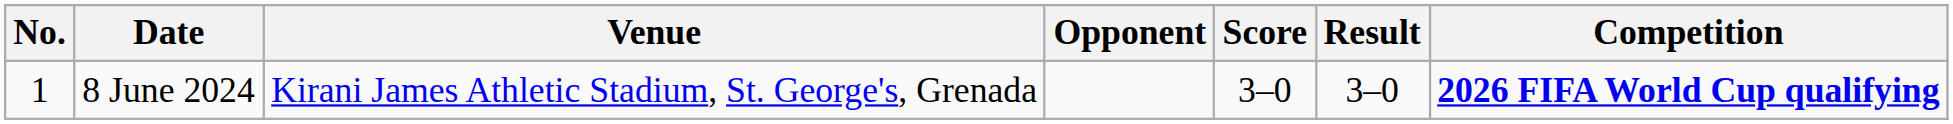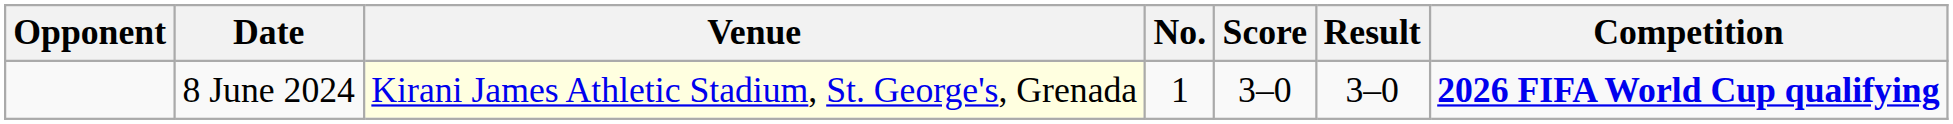columns swapped: No. <-> Opponent
8 June 2024 | Venue: no background -> lightyellow background
